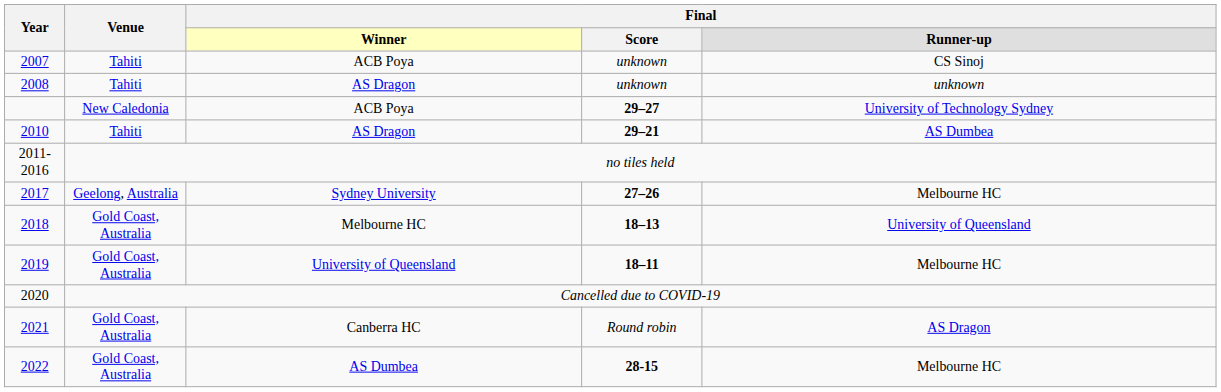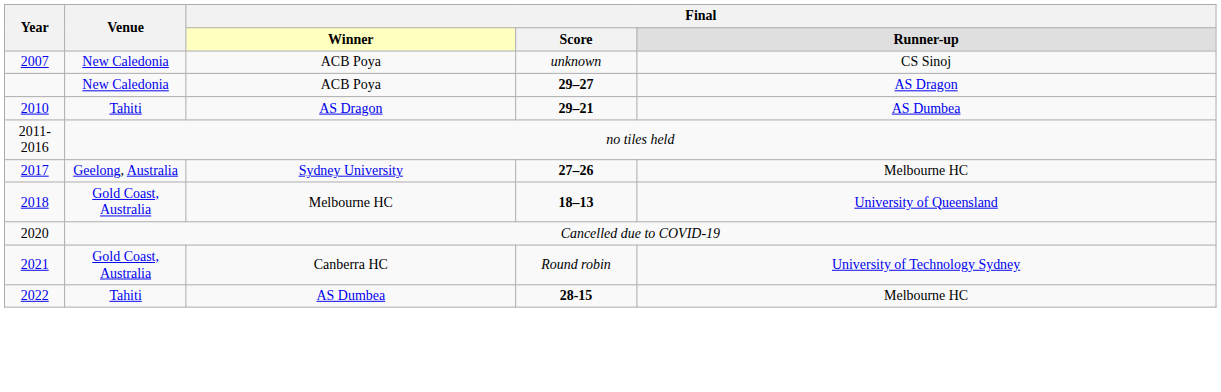2007 / unknown | Venue: Tahiti -> New Caledonia
- row: 2008 | Tahiti | AS Dragon | unknown | unknown
29–27 | column 5: University of Technology Sydney -> AS Dragon
- row: 2019 | Gold Coast, Australia | University of Queensland | 18–11 | Melbourne HC
Round robin | column 5: AS Dragon -> University of Technology Sydney
28-15 | Venue: Gold Coast, Australia -> Tahiti
